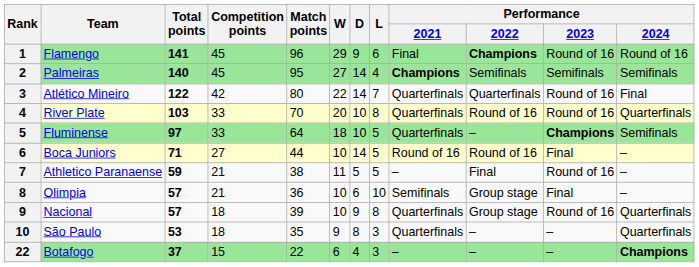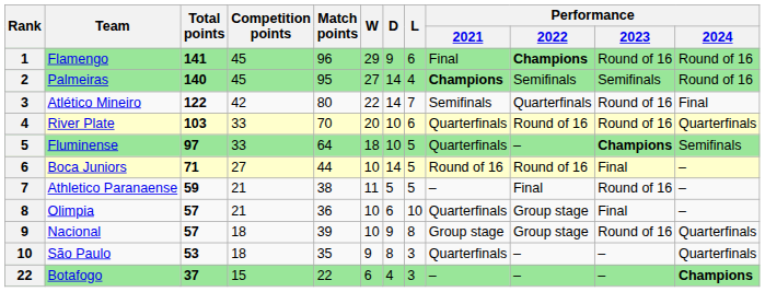Palmeiras | Performance / 2024: Semifinals -> Round of 16
Atlético Mineiro | Performance / 2021: Quarterfinals -> Semifinals
River Plate | L: 8 -> 6
Olimpia | Performance / 2021: Semifinals -> Quarterfinals
Nacional | Performance / 2021: Quarterfinals -> Group stage
